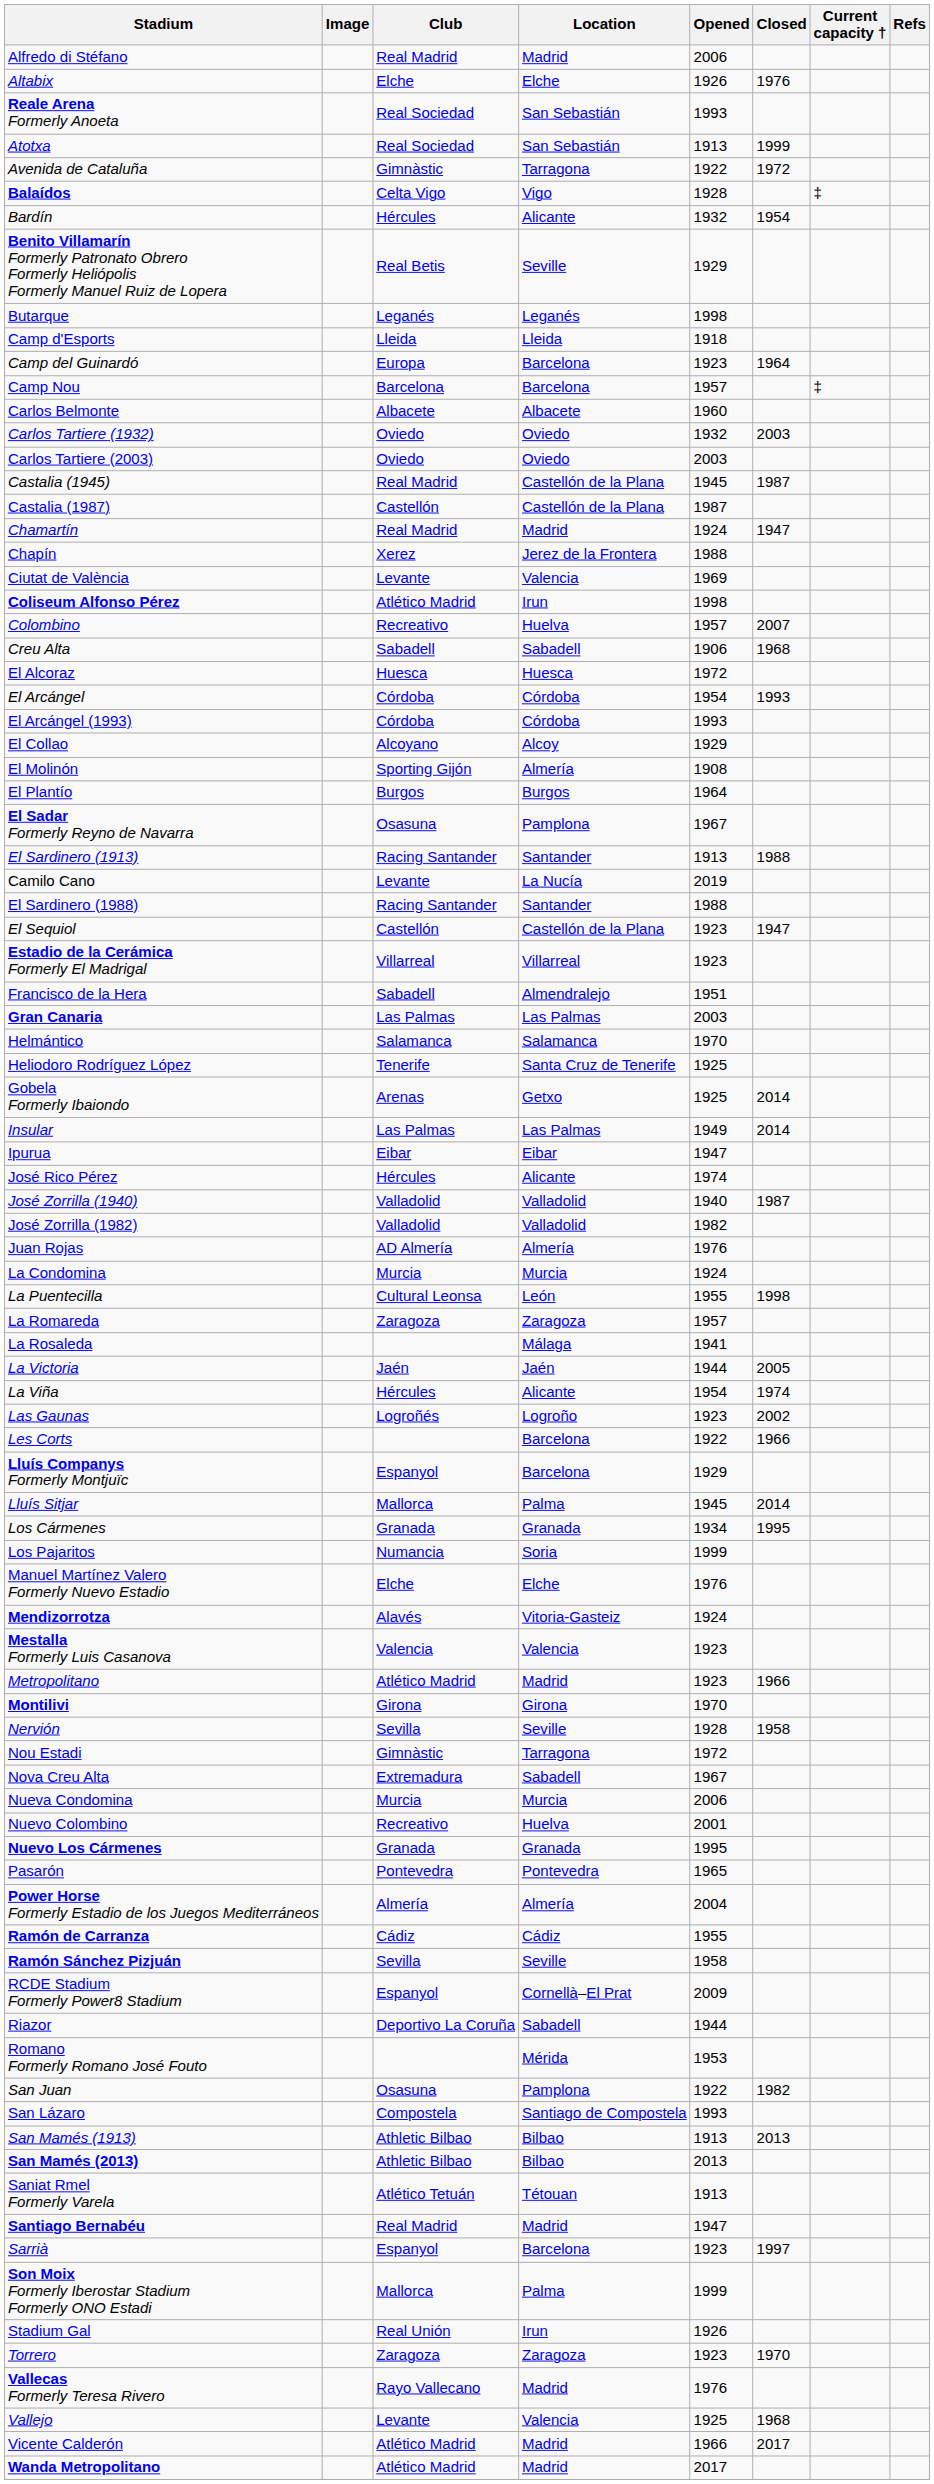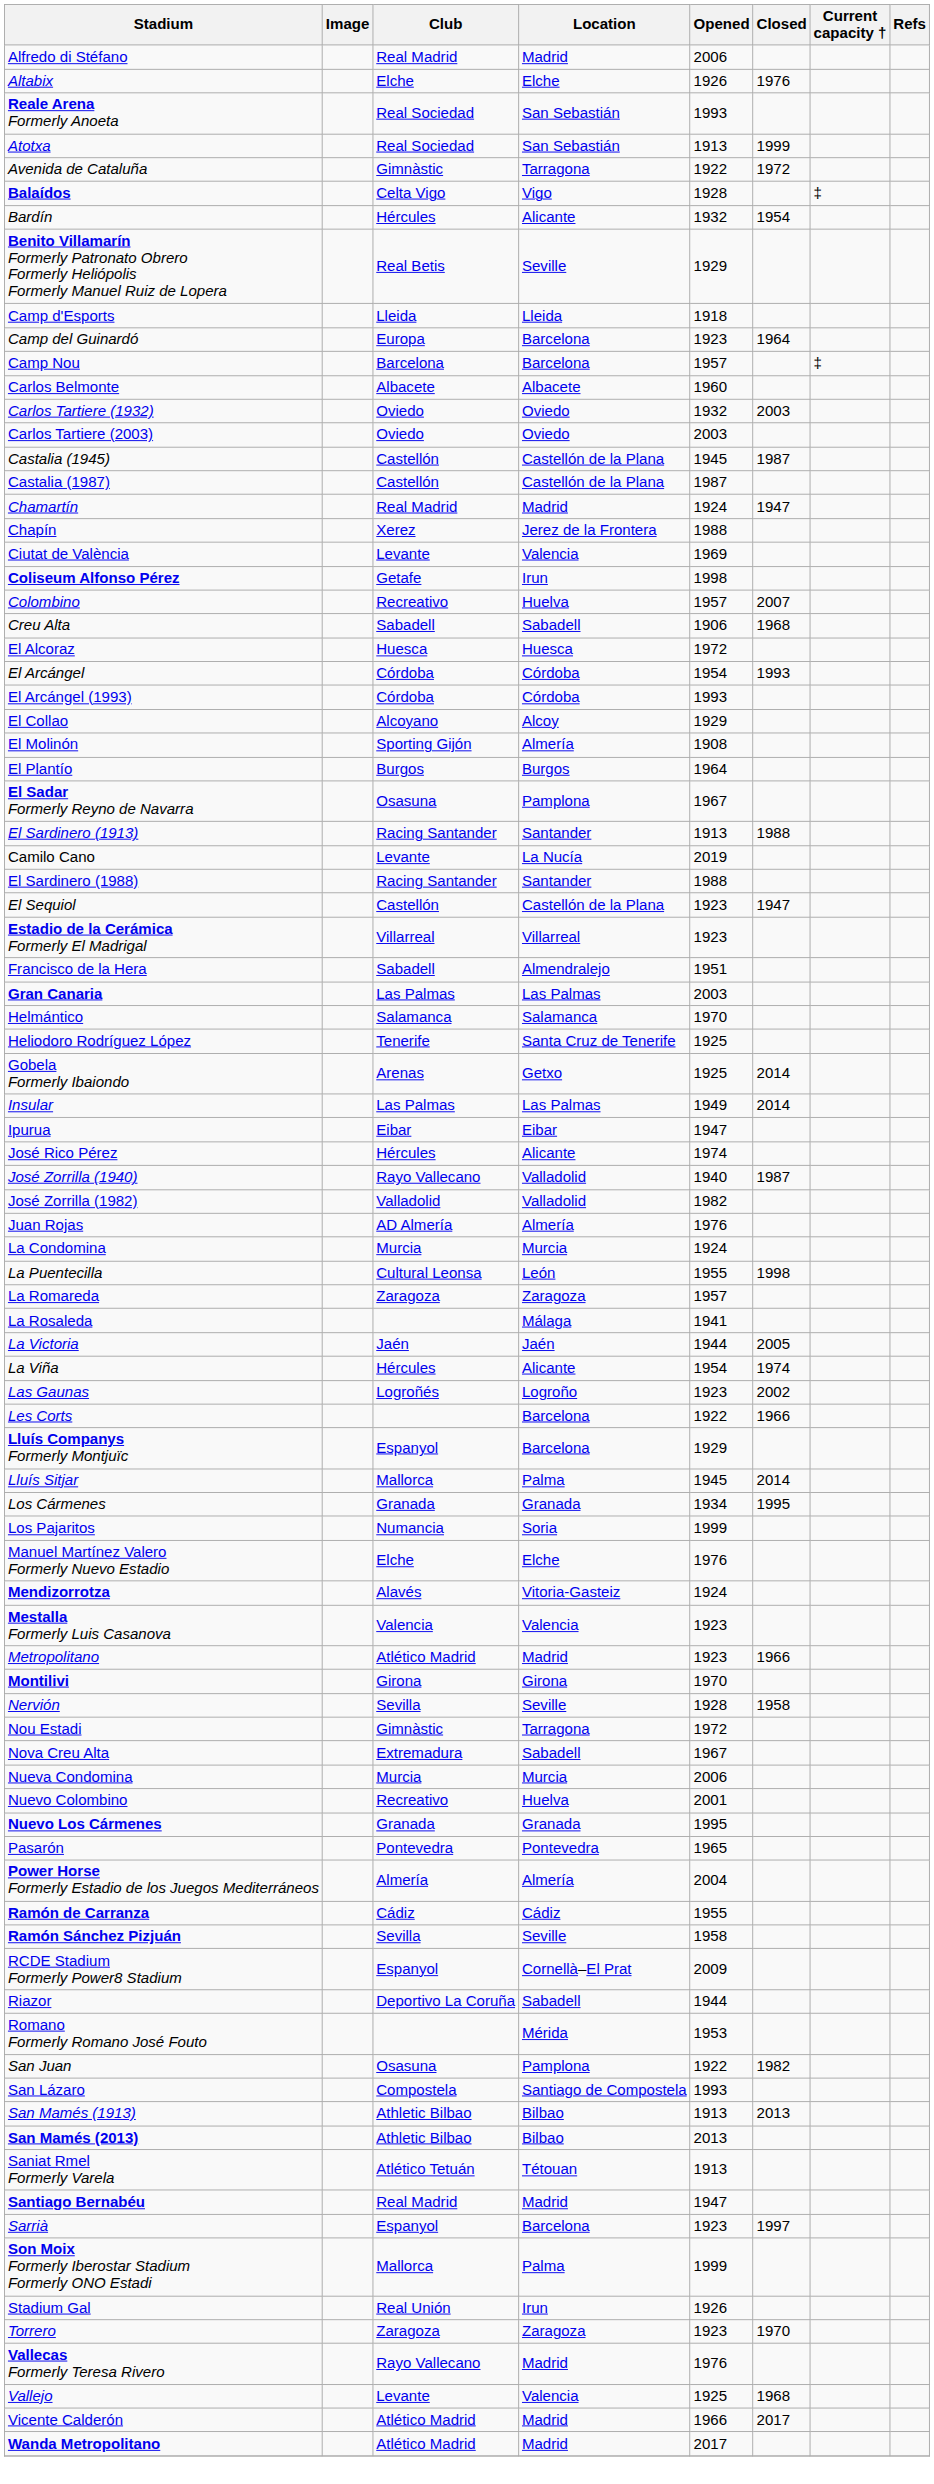- row: Butarque | Leganés | Leganés | 1998
Castalia (1945) | Club: Real Madrid -> Castellón
Coliseum Alfonso Pérez | Club: Atlético Madrid -> Getafe
José Zorrilla (1940) | Club: Valladolid -> Rayo Vallecano
